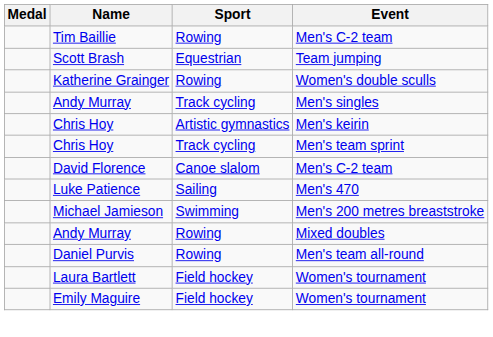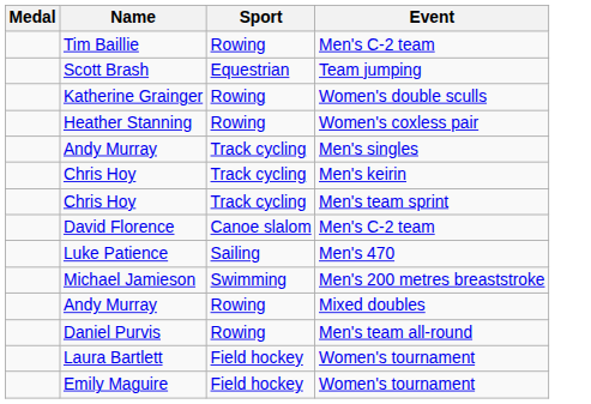+ row: Heather Stanning | Rowing | Women's coxless pair
Chris Hoy / Men's keirin | Sport: Artistic gymnastics -> Track cycling
